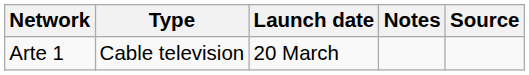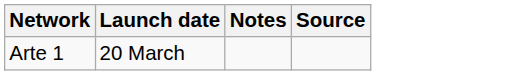- column: Type | Cable television
